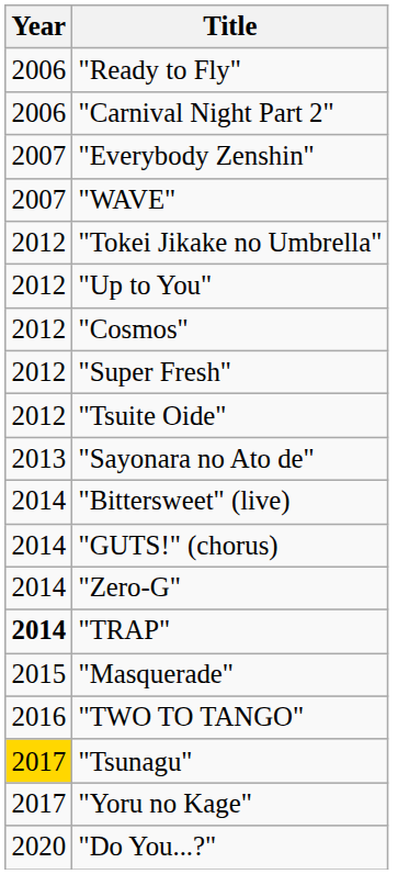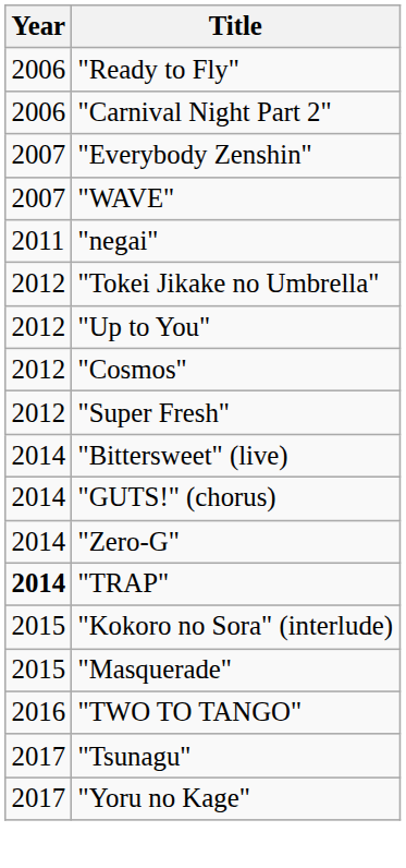+ row: 2011 | "negai"
- row: 2012 | "Tsuite Oide"
- row: 2013 | "Sayonara no Ato de"
+ row: 2015 | "Kokoro no Sora" (interlude)
"Tsunagu" | Year: gold background -> no background
- row: 2020 | "Do You...?"
